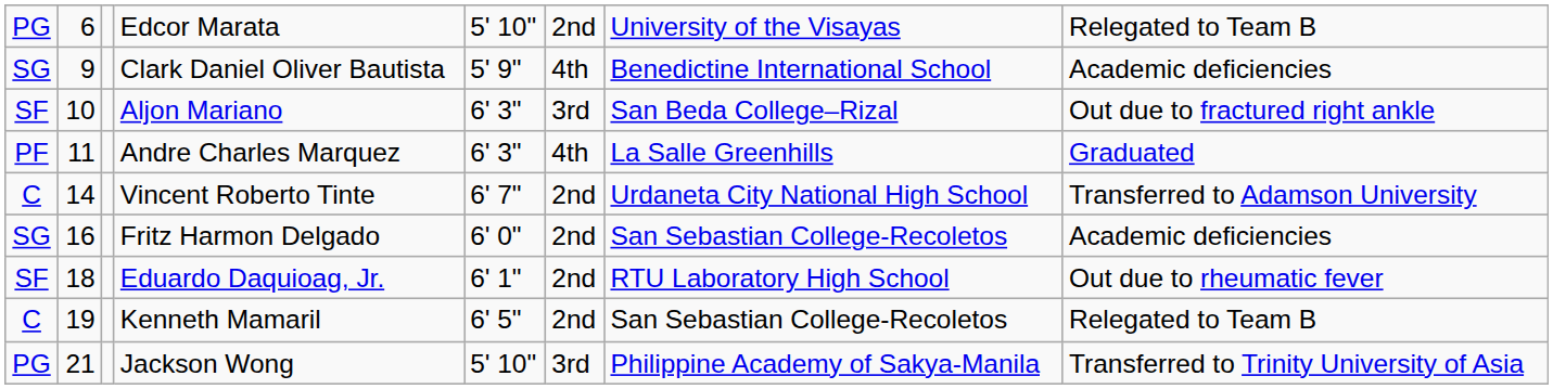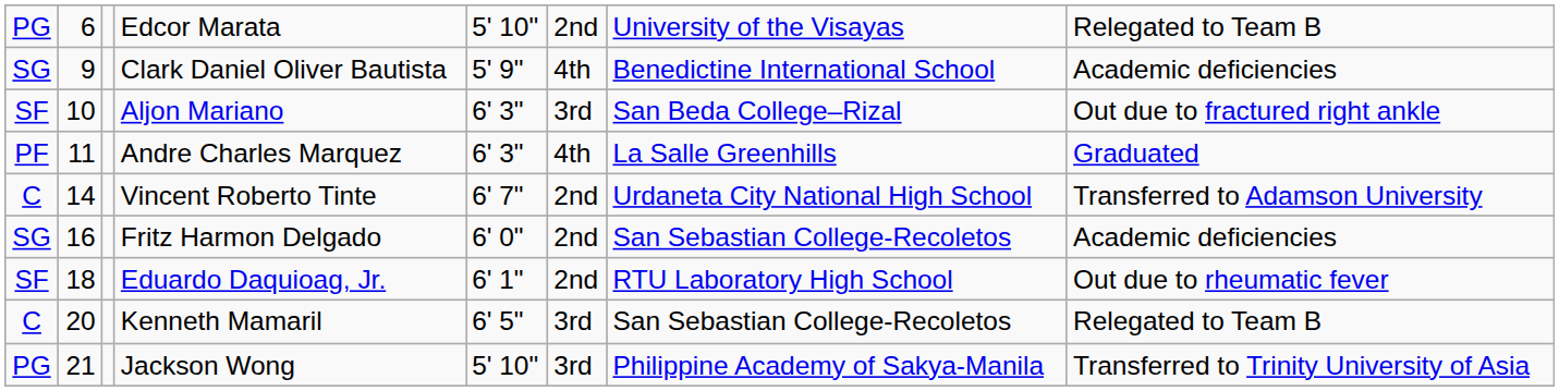Kenneth Mamaril | column 2: 19 -> 20
Kenneth Mamaril | column 6: 2nd -> 3rd
